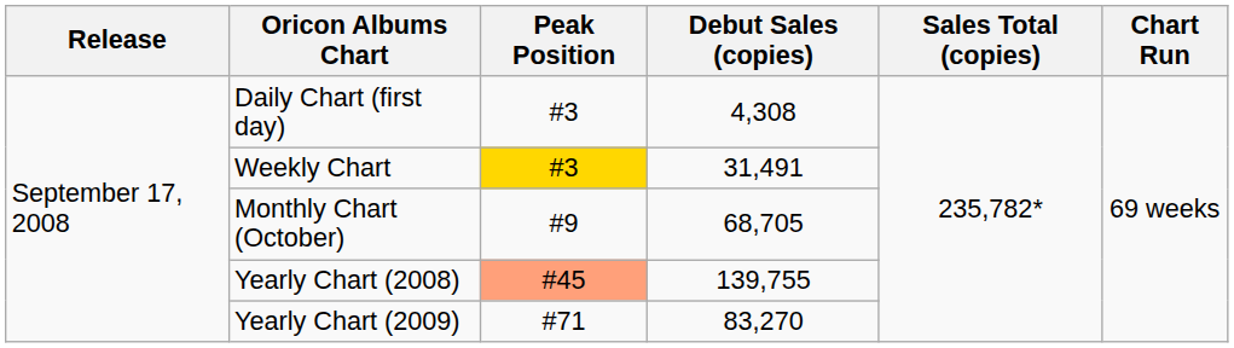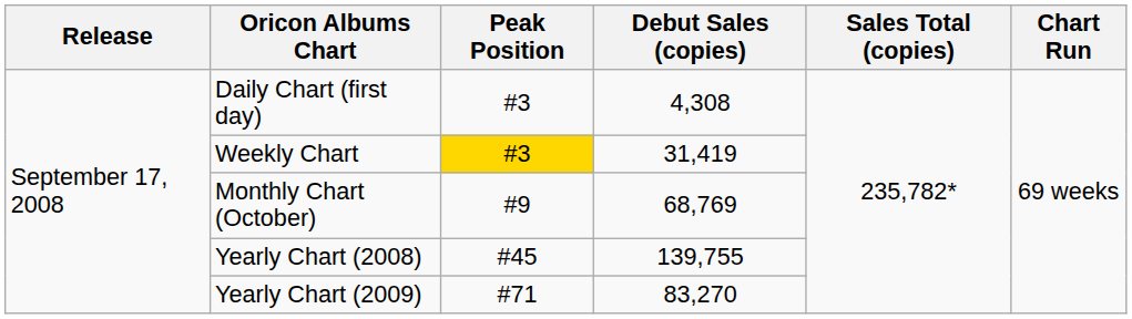Weekly Chart | Debut Sales (copies): 31,491 -> 31,419
Monthly Chart (October) | Debut Sales (copies): 68,705 -> 68,769
Yearly Chart (2008) | Peak Position: lightsalmon background -> no background
